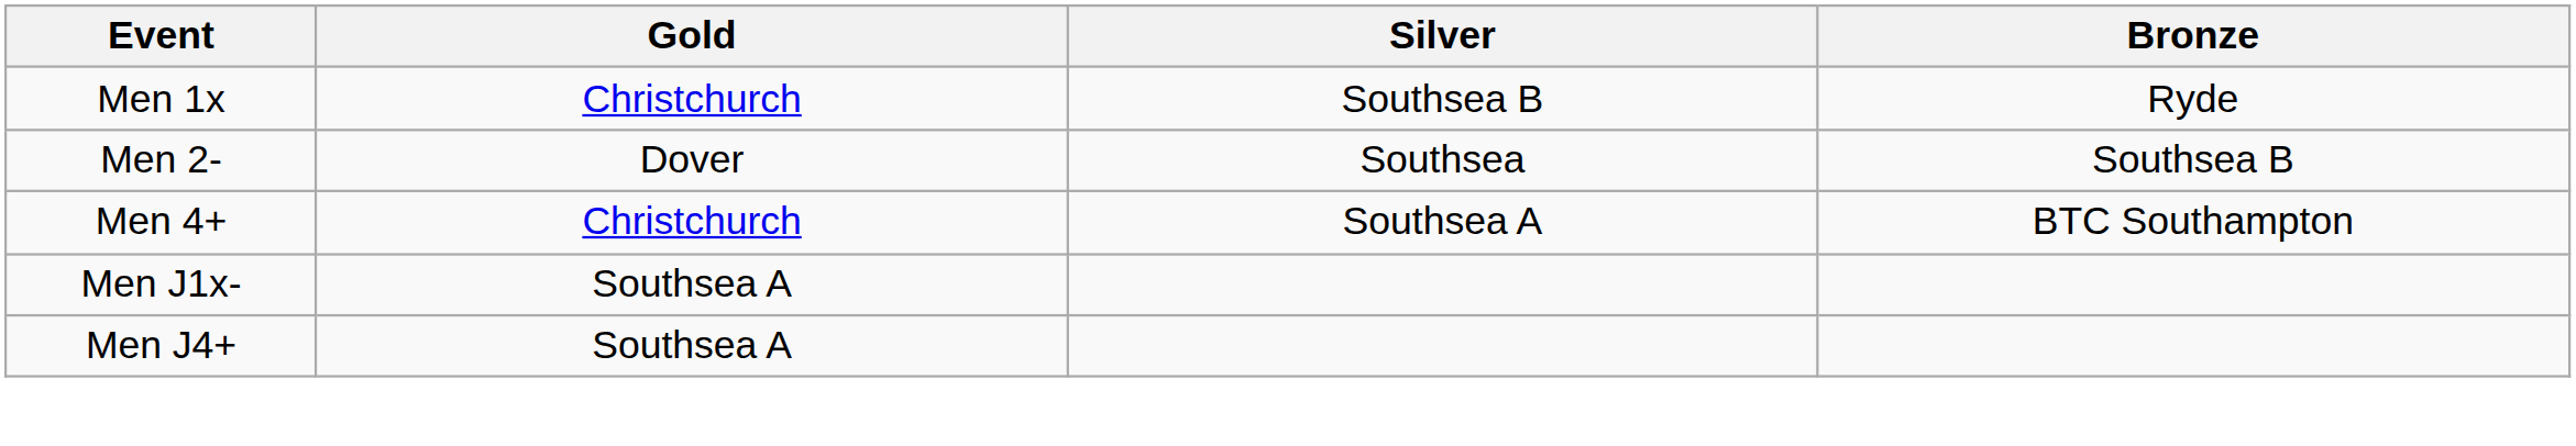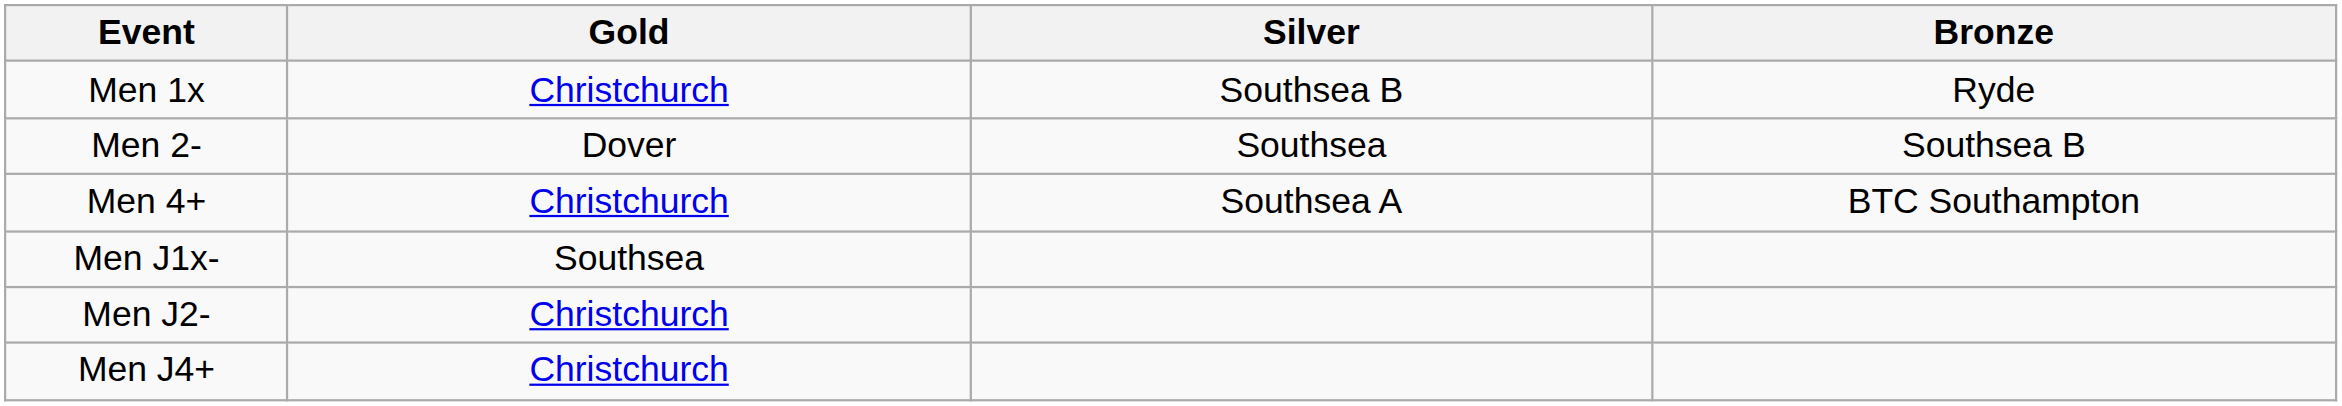Men J1x- | Gold: Southsea A -> Southsea
+ row: Men J2- | Christchurch
Men J4+ | Gold: Southsea A -> Christchurch
